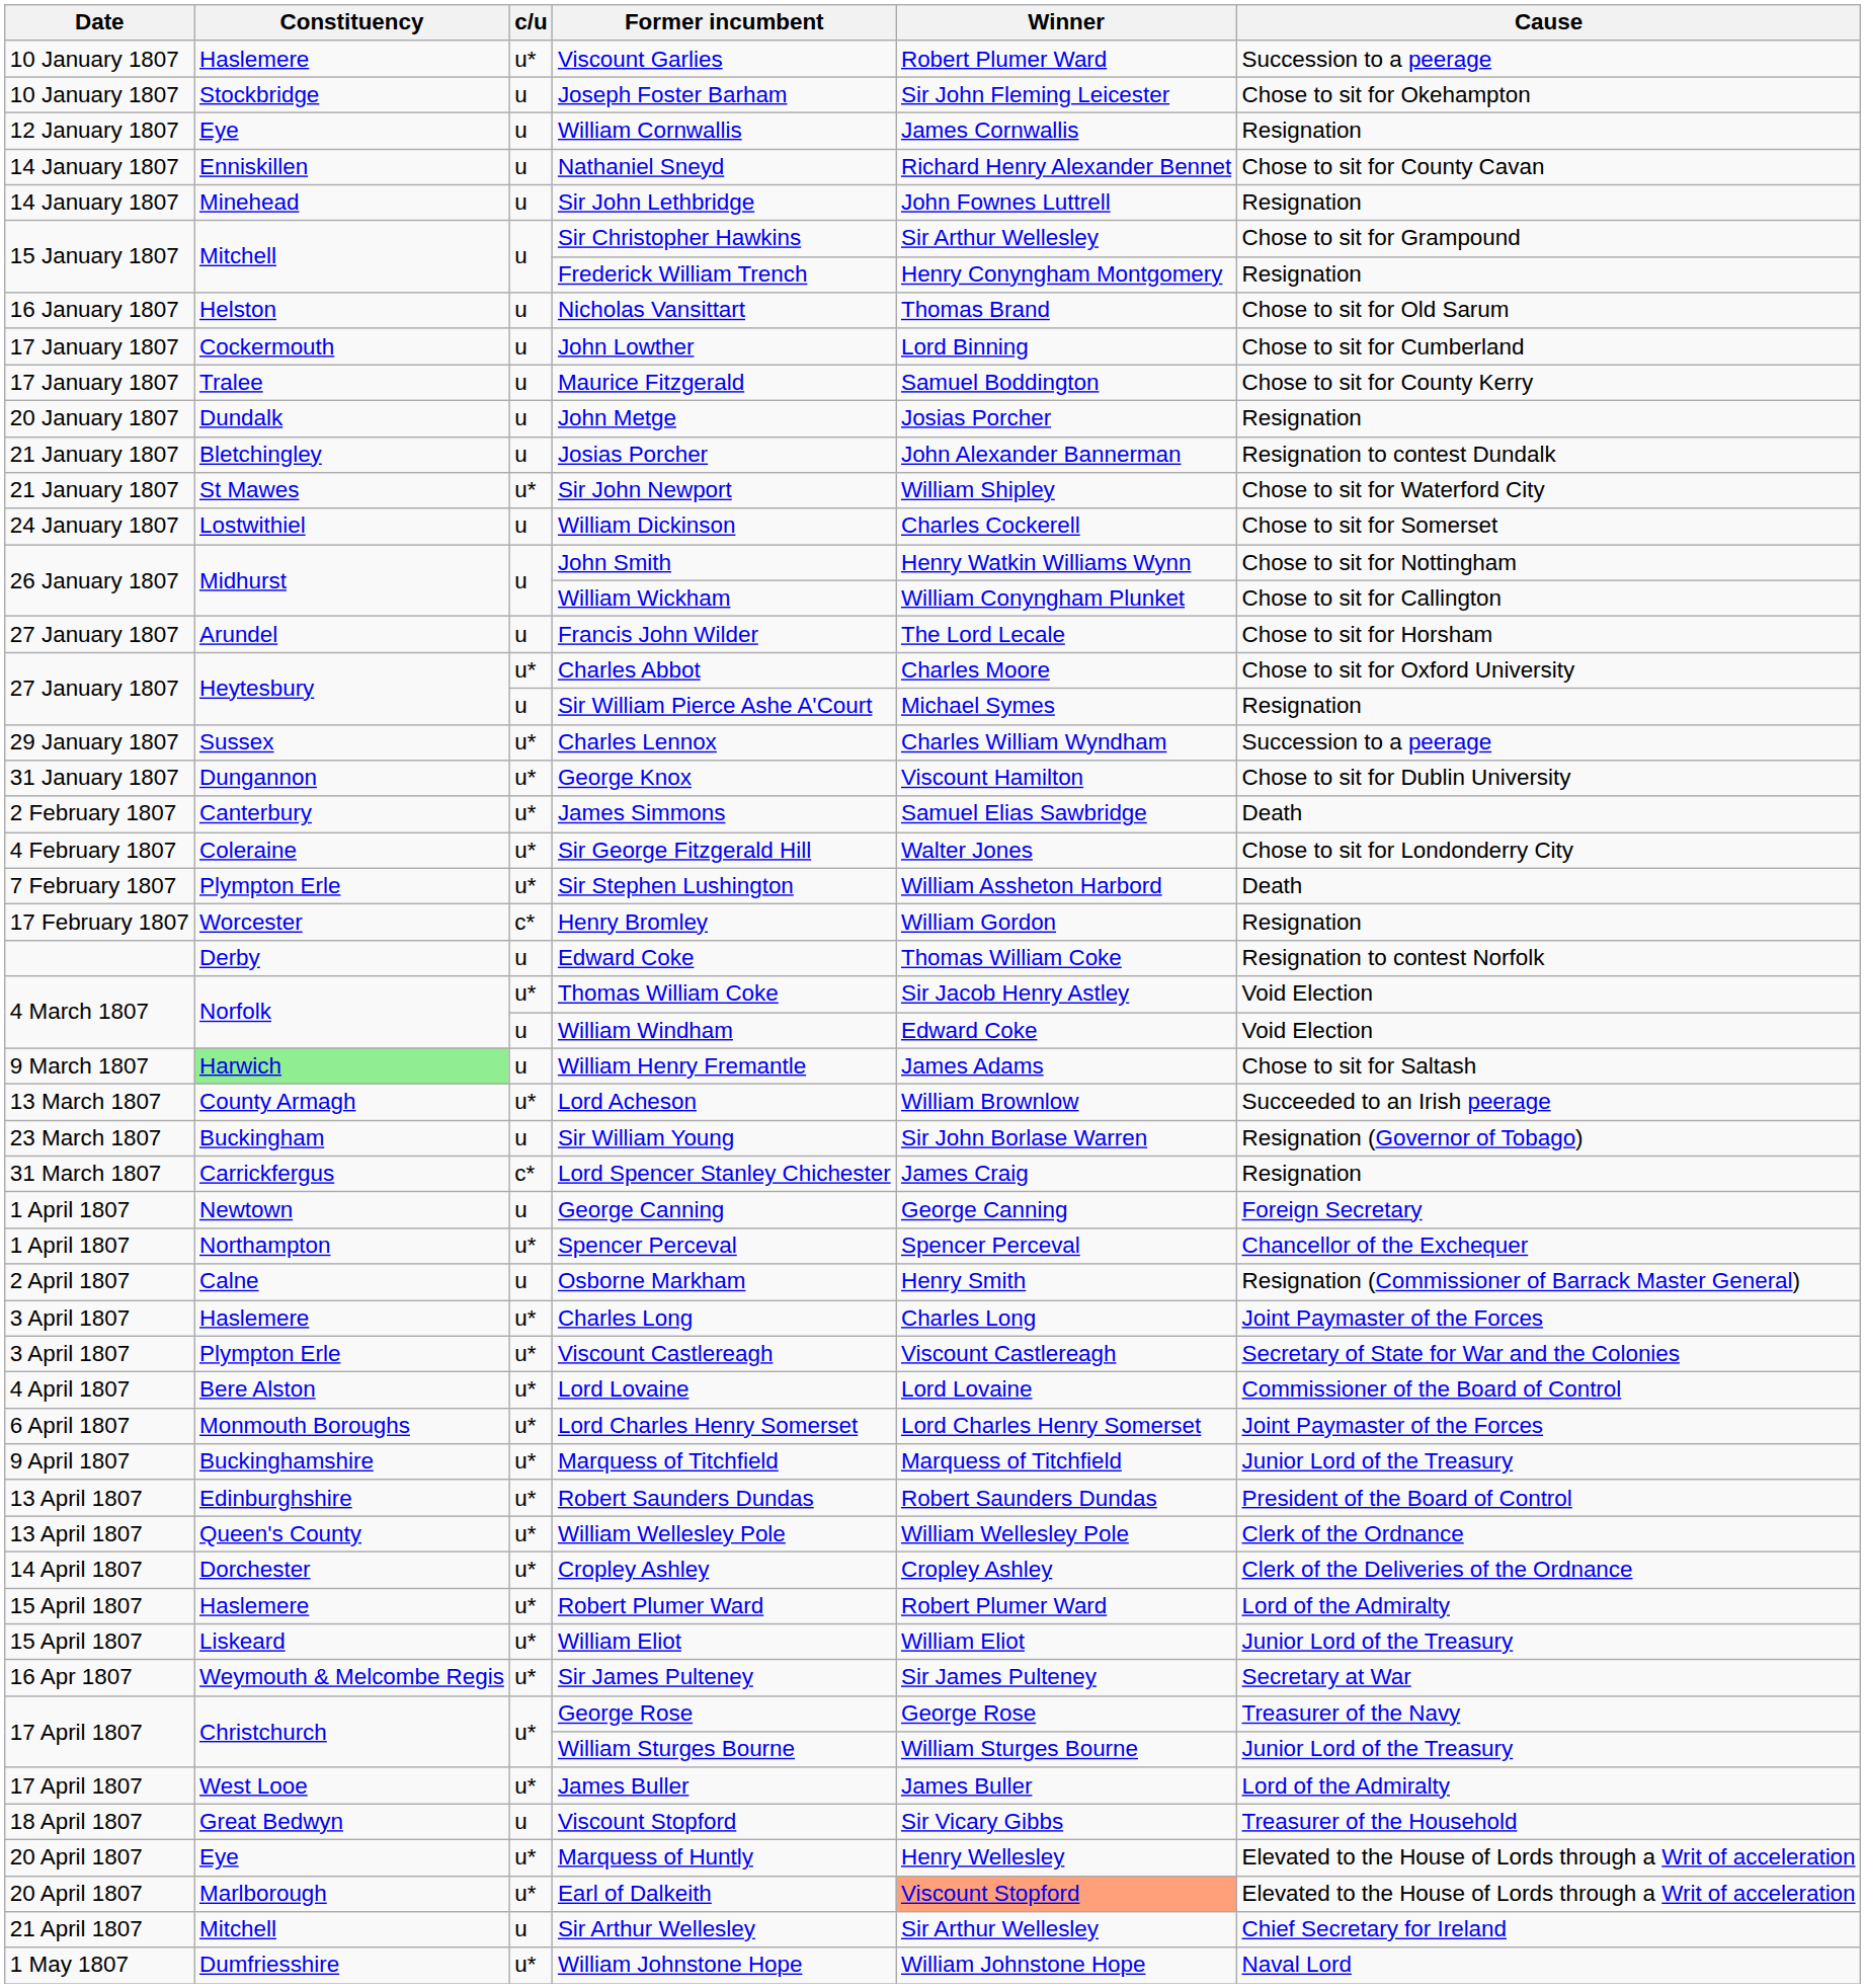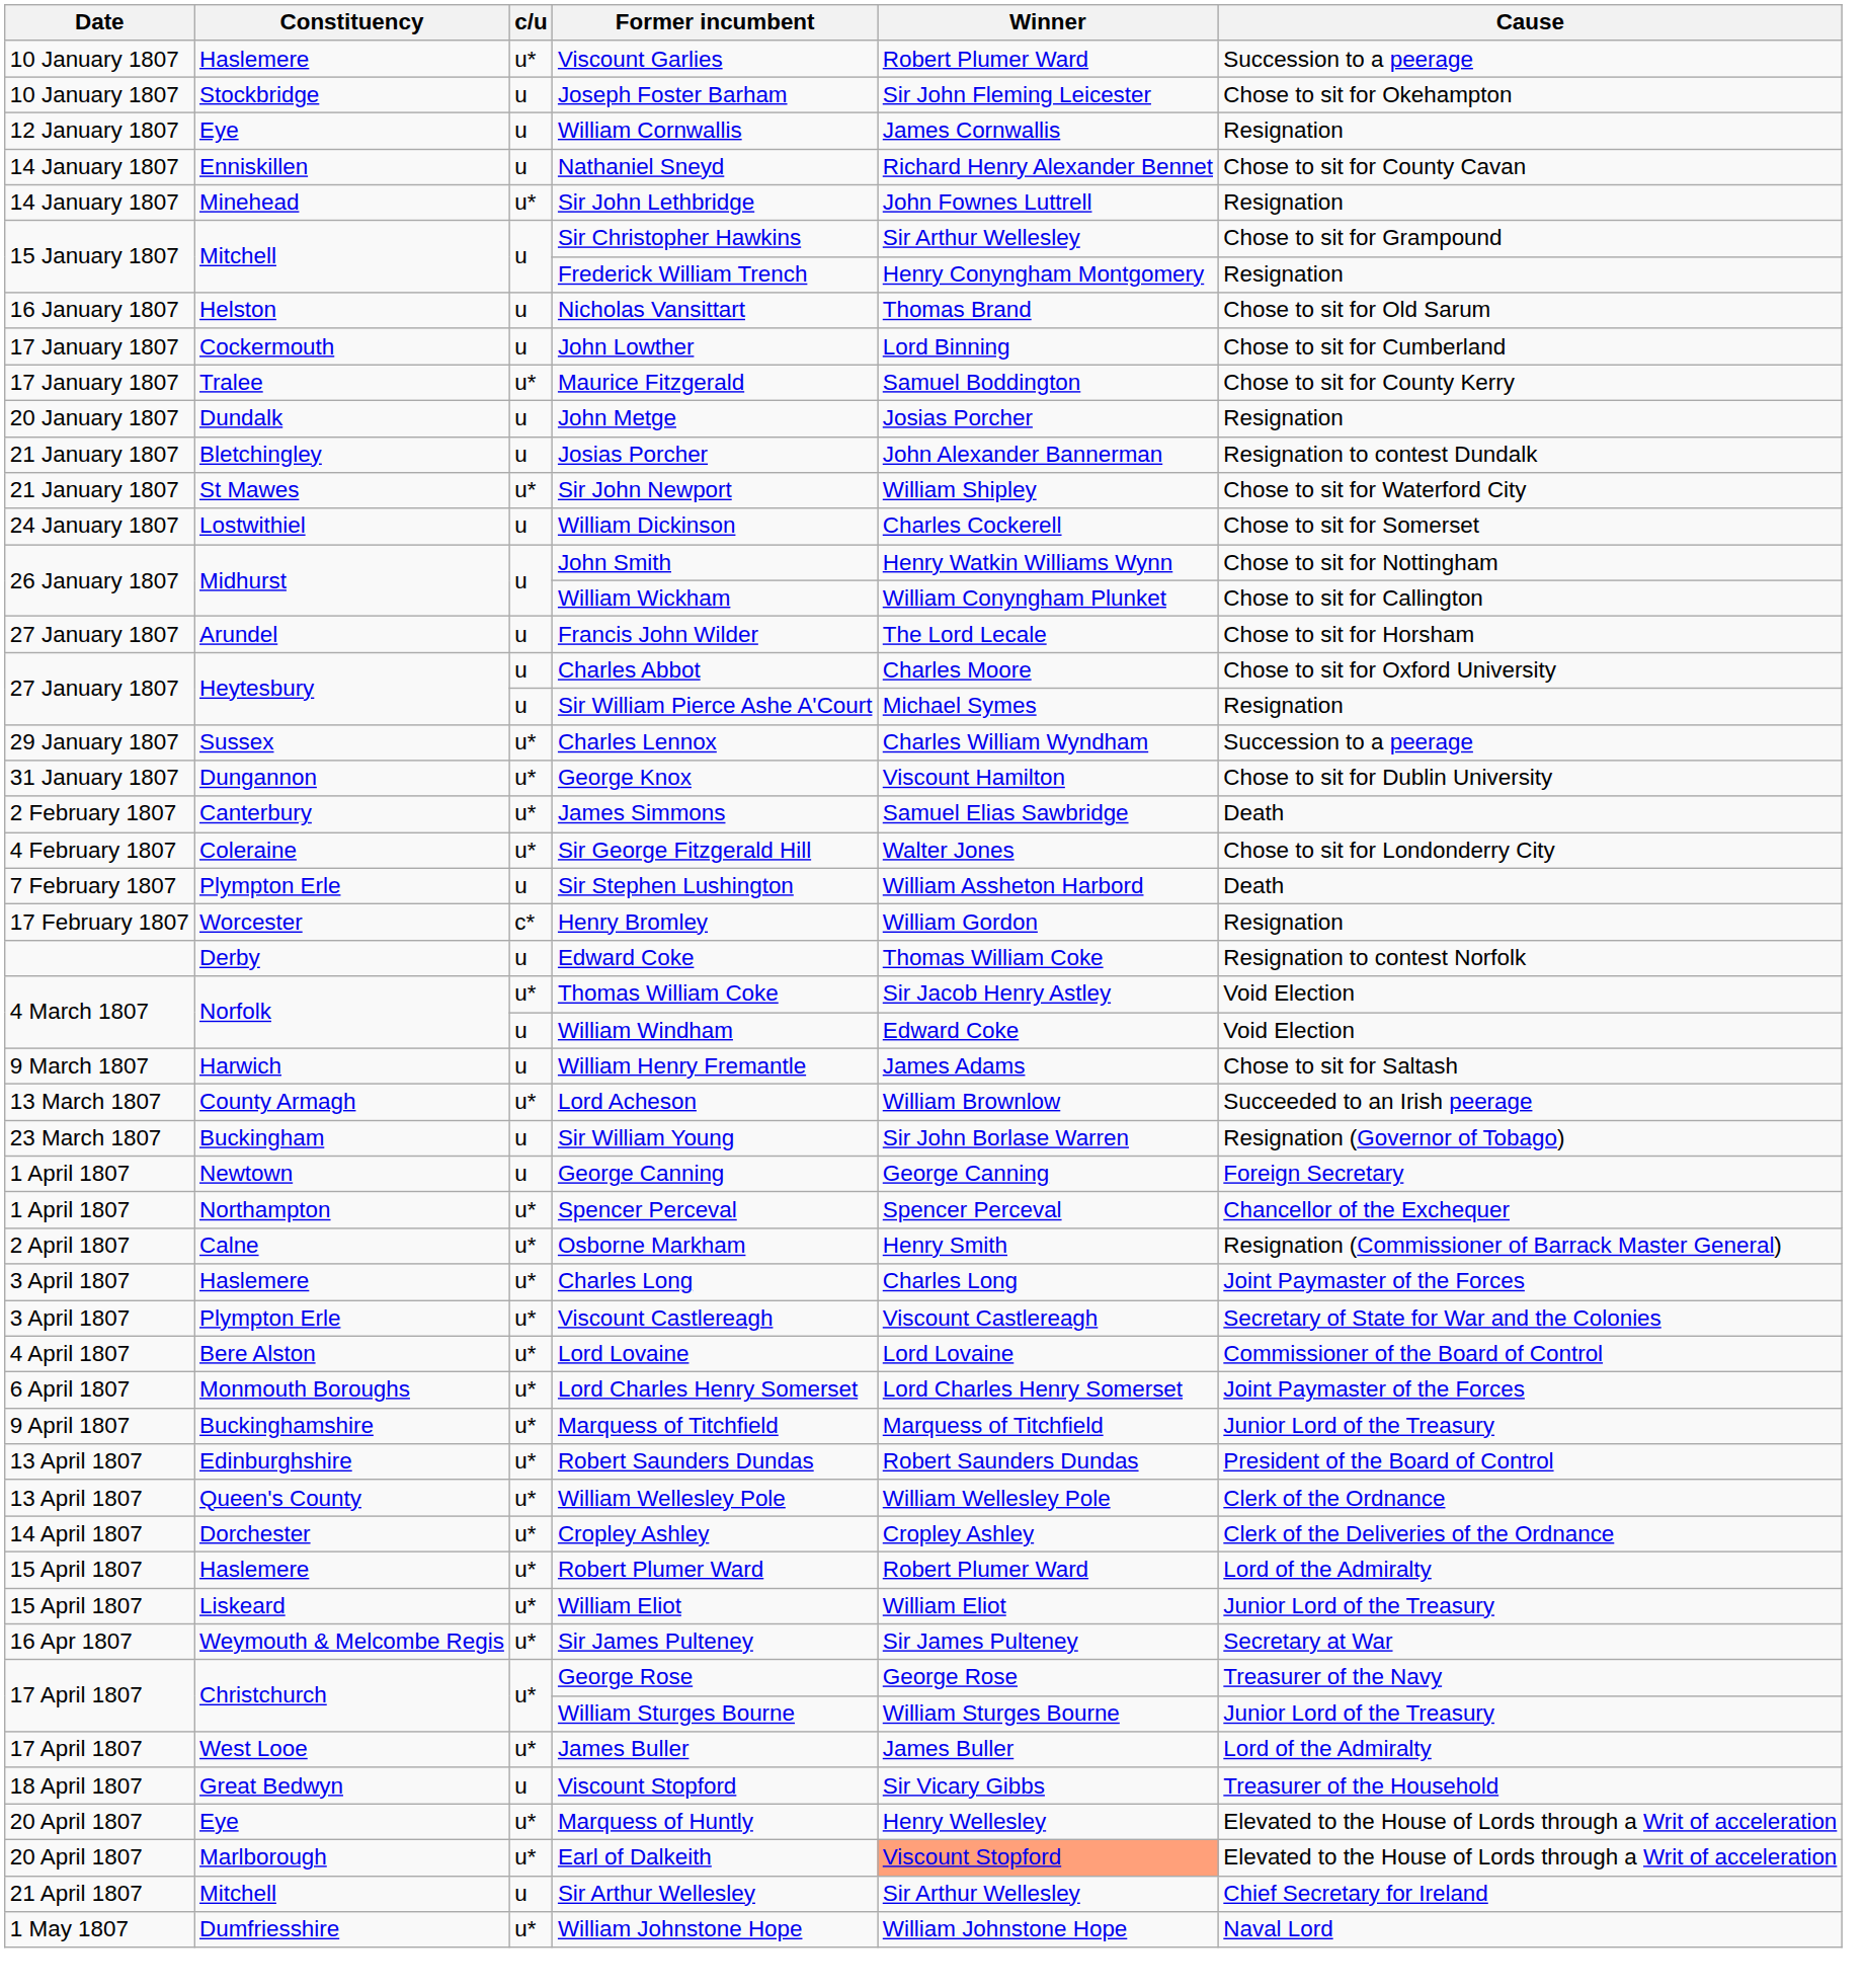Sir John Lethbridge | c/u: u -> u*
Maurice Fitzgerald | c/u: u -> u*
Charles Abbot | c/u: u* -> u
Sir Stephen Lushington | c/u: u* -> u
William Henry Fremantle | Constituency: lightgreen background -> no background
- row: 31 March 1807 | Carrickfergus | c* | Lord Spencer Stanley Chichester | James Craig | Resignation
Osborne Markham | c/u: u -> u*
